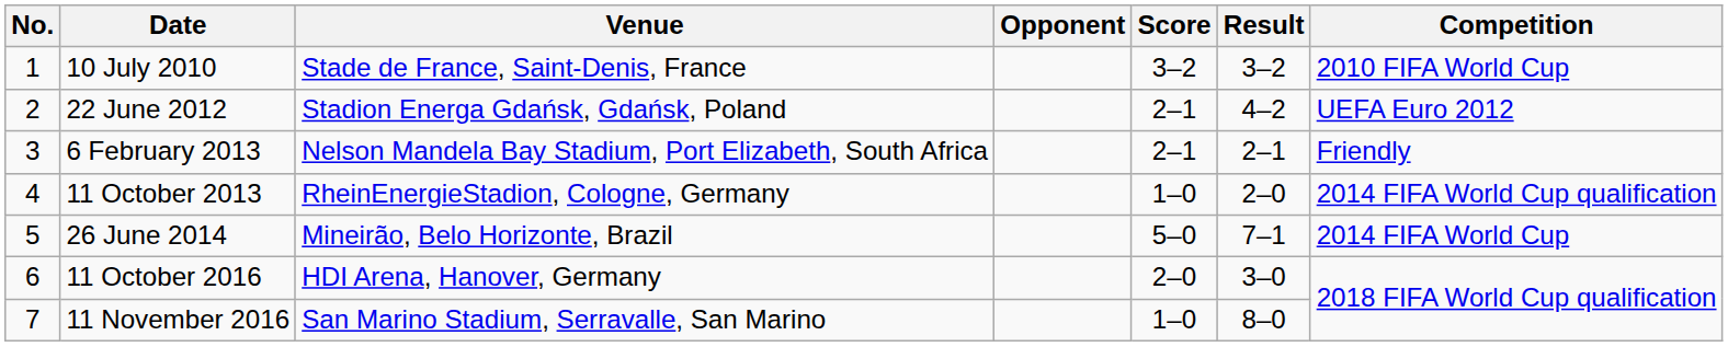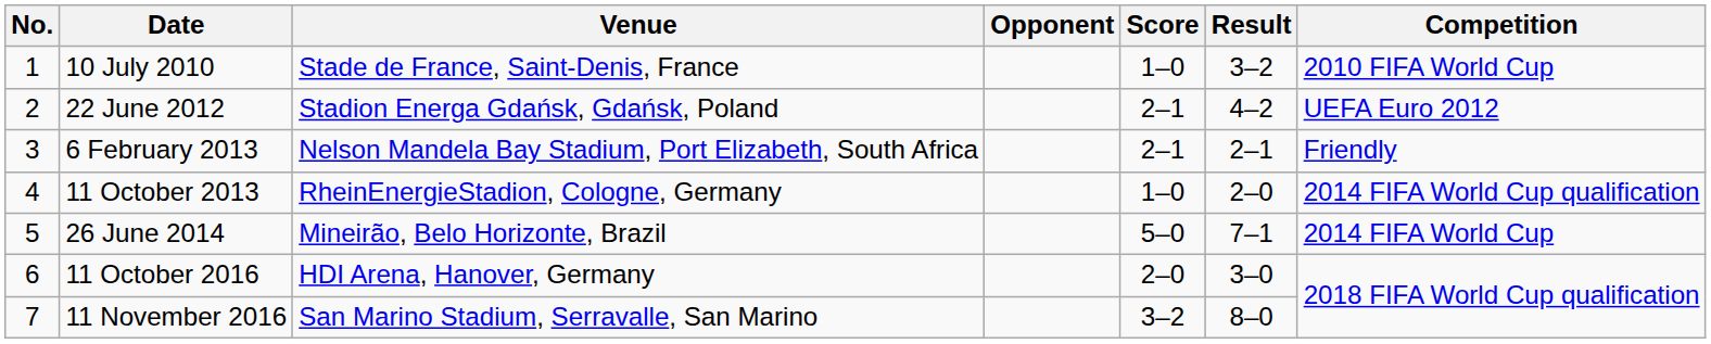10 July 2010 | Score: 3–2 -> 1–0
11 November 2016 | Score: 1–0 -> 3–2
